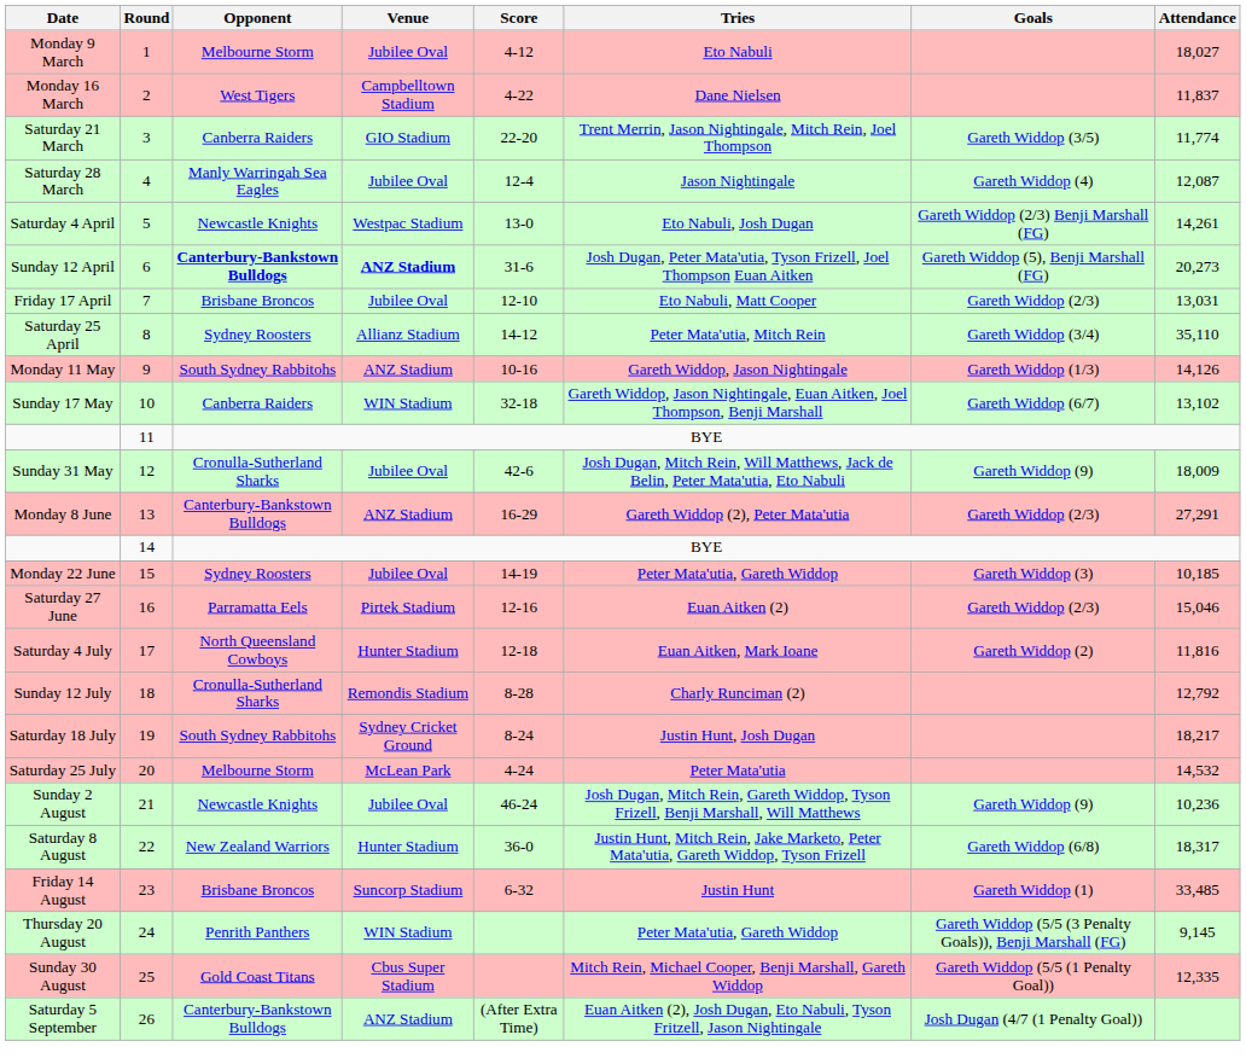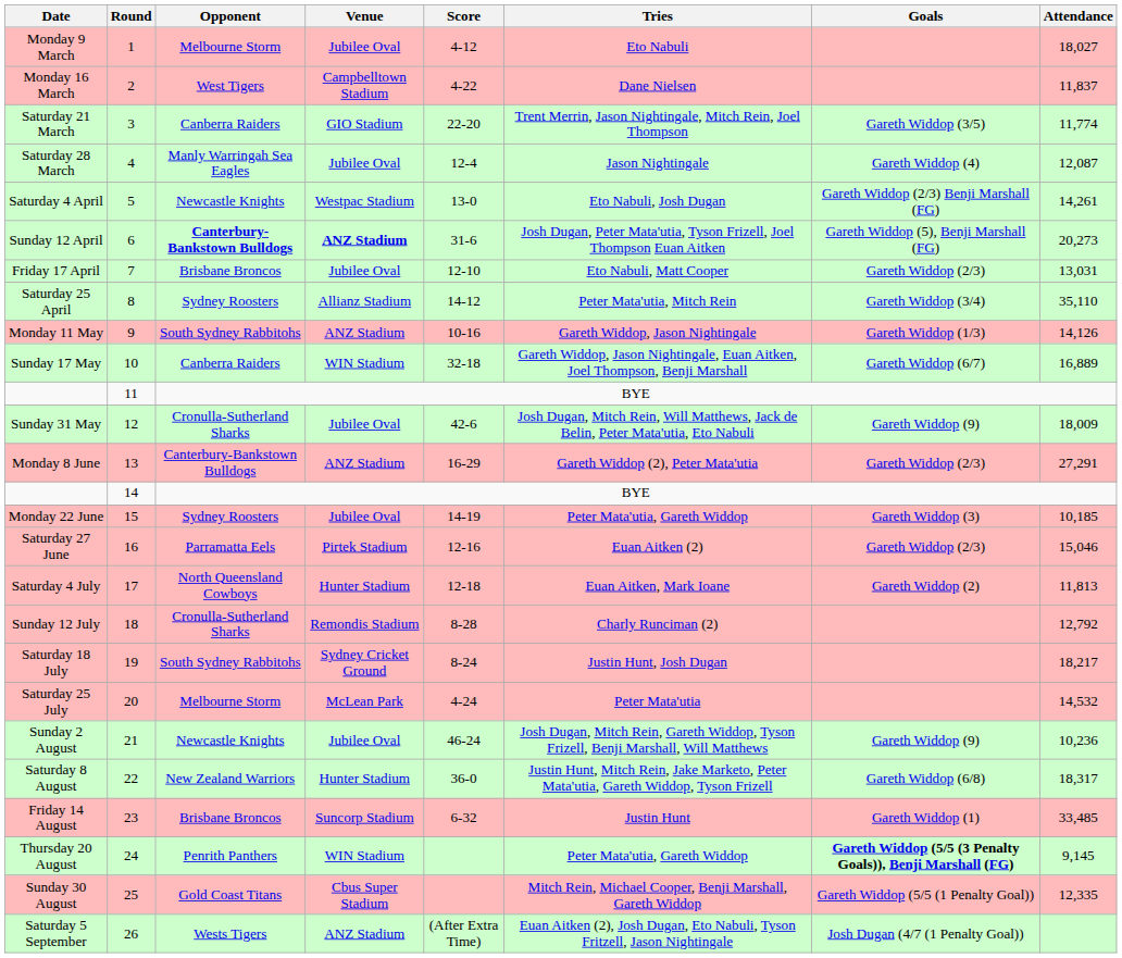Sunday 17 May | Attendance: 13,102 -> 16,889
Saturday 4 July | Attendance: 11,816 -> 11,813
Thursday 20 August | Goals: normal -> bold
Saturday 5 September | Opponent: Canterbury-Bankstown Bulldogs -> Wests Tigers
